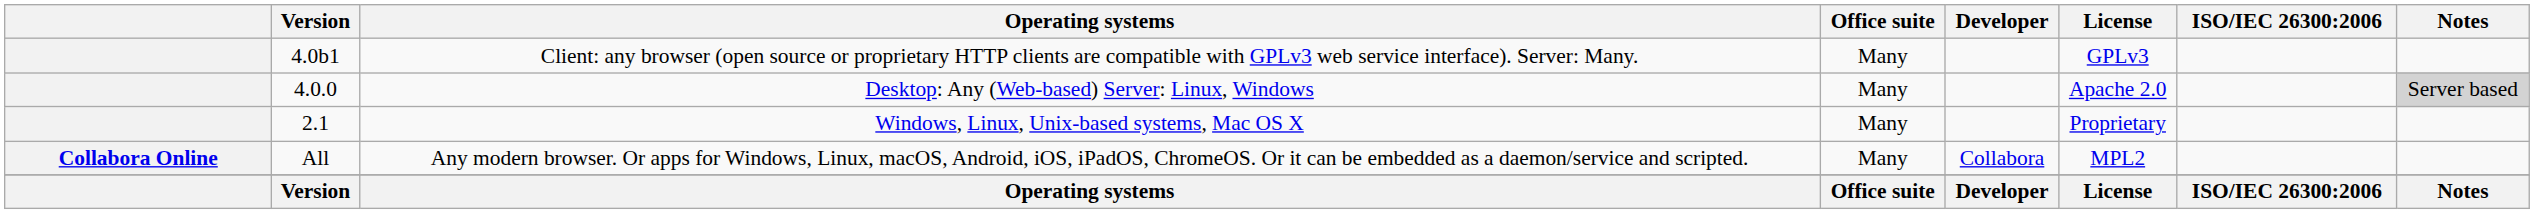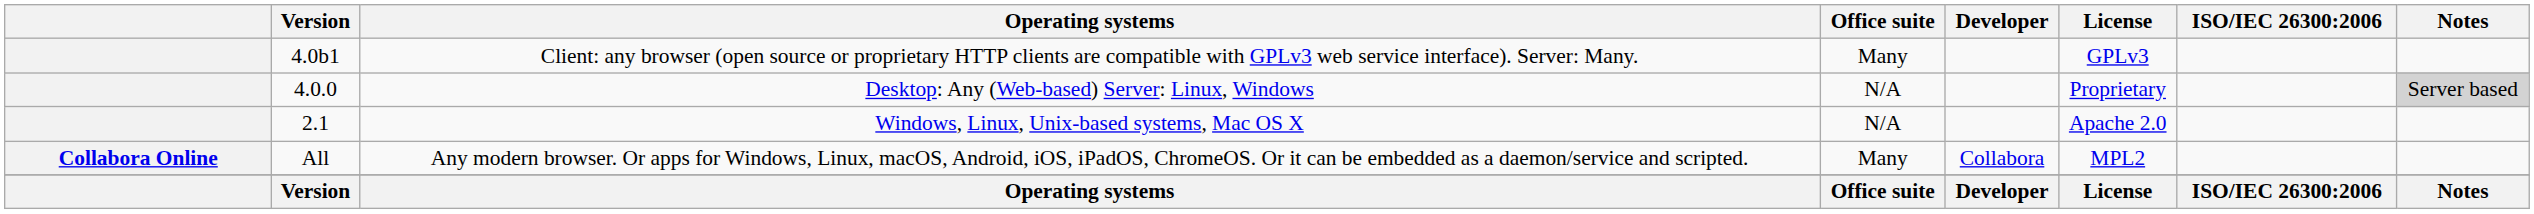Desktop: Any (Web-based) Server: Linux, Windows | Office suite: Many -> N/A
Desktop: Any (Web-based) Server: Linux, Windows | License: Apache 2.0 -> Proprietary
Windows, Linux, Unix-based systems, Mac OS X | Office suite: Many -> N/A
Windows, Linux, Unix-based systems, Mac OS X | License: Proprietary -> Apache 2.0
